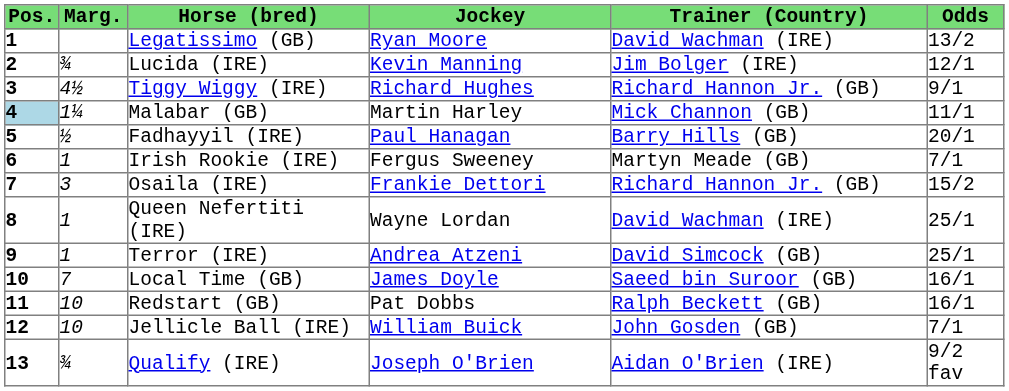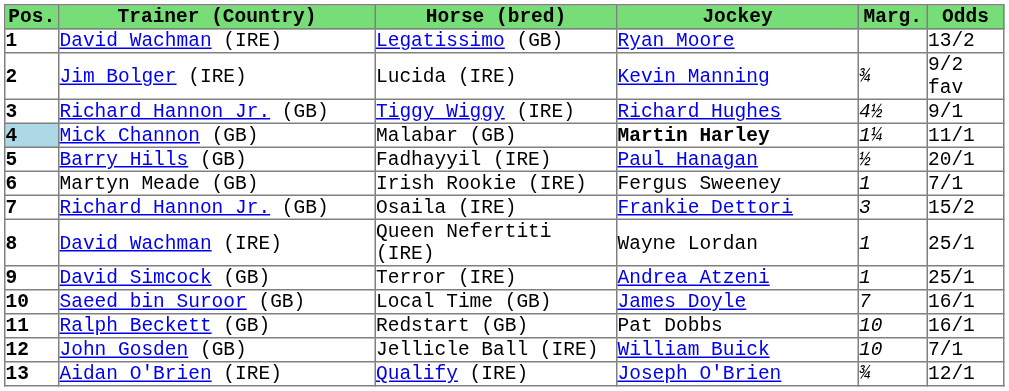columns swapped: Marg. <-> Trainer (Country)
Lucida (IRE) | Odds: 12/1 -> 9/2 fav
Malabar (GB) | Jockey: normal -> bold
Qualify (IRE) | Odds: 9/2 fav -> 12/1
